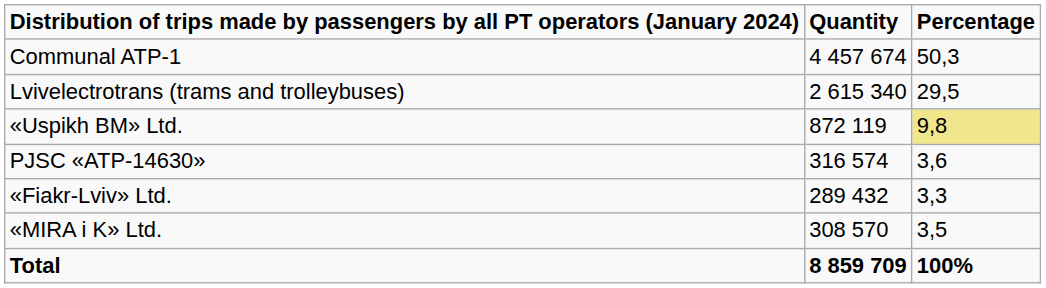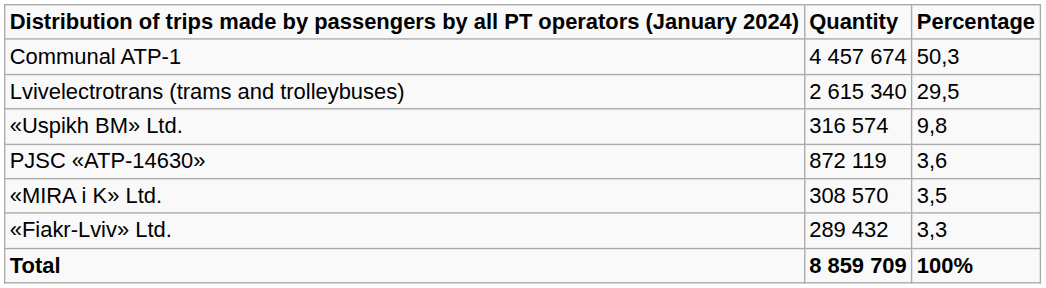«Uspikh BM» Ltd. | Quantity: 872 119 -> 316 574
«Uspikh BM» Ltd. | Percentage: khaki background -> no background
PJSC «ATP-14630» | Quantity: 316 574 -> 872 119
rows swapped: «MIRA i K» Ltd. <-> «Fiakr-Lviv» Ltd.
